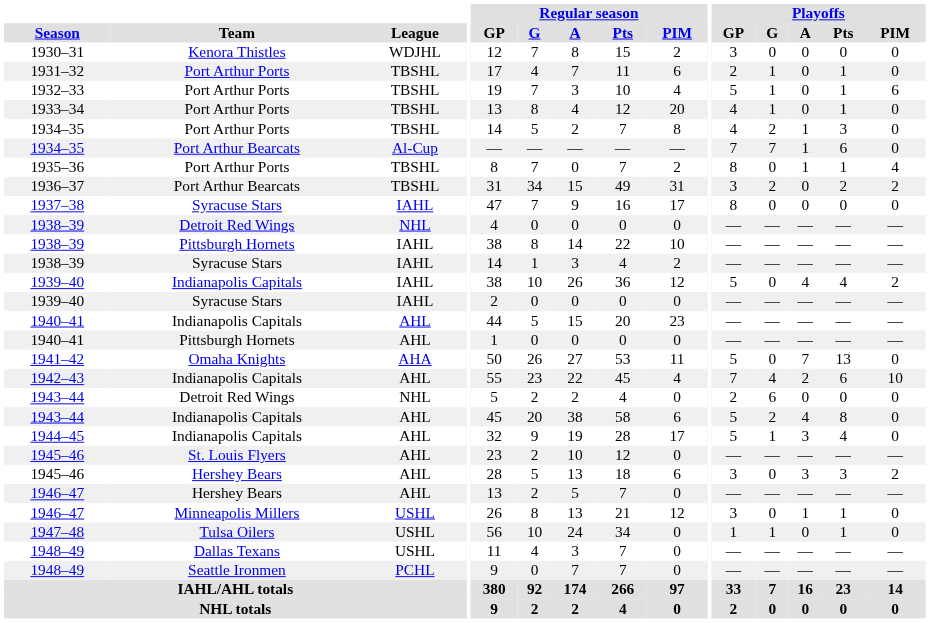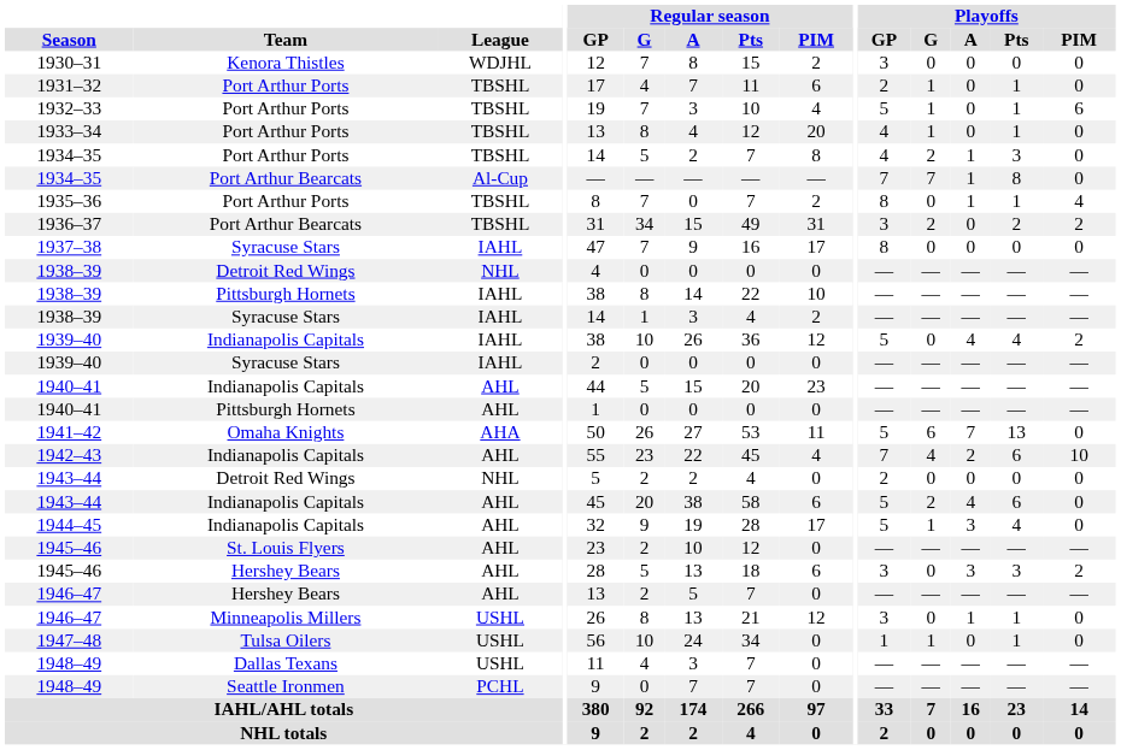1934–35 / Port Arthur Bearcats | Playoffs / Pts: 6 -> 8
1941–42 | Playoffs / G: 0 -> 6
1943–44 / Detroit Red Wings | Playoffs / G: 6 -> 0
1943–44 / Indianapolis Capitals | Playoffs / Pts: 8 -> 6
